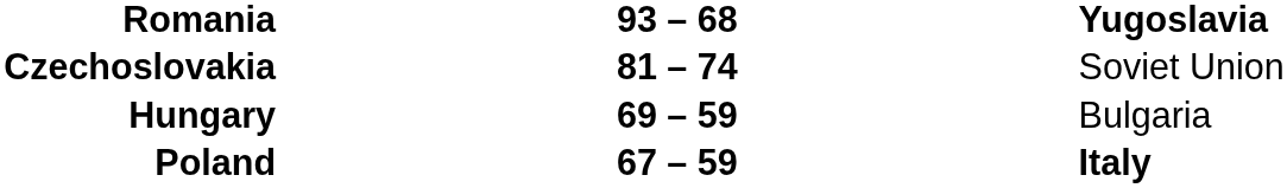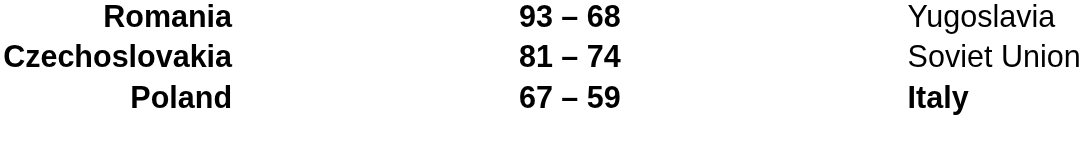Romania | column 3: bold -> normal
- row: Hungary | 69 – 59 | Bulgaria
